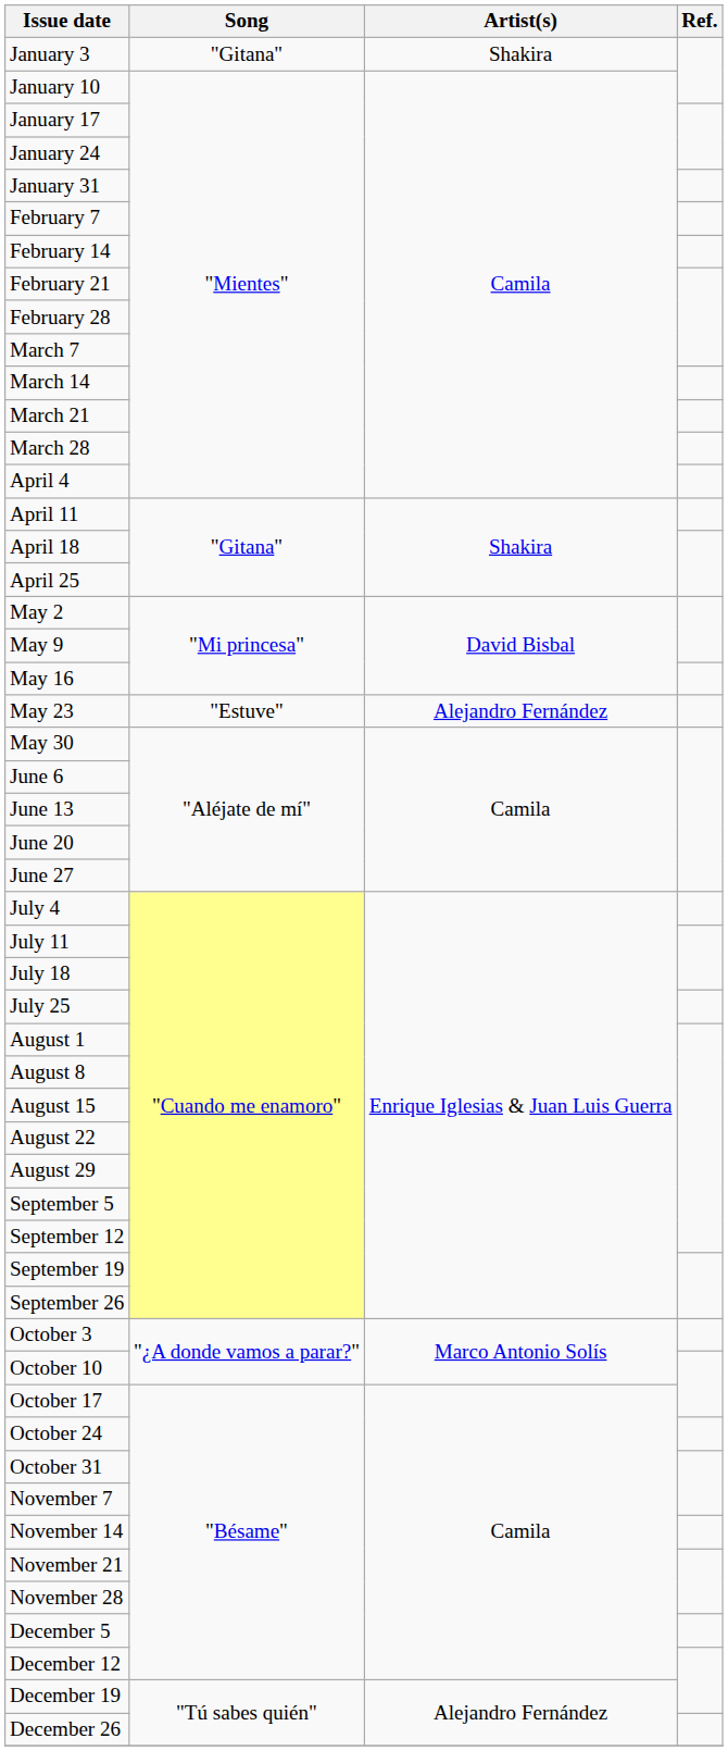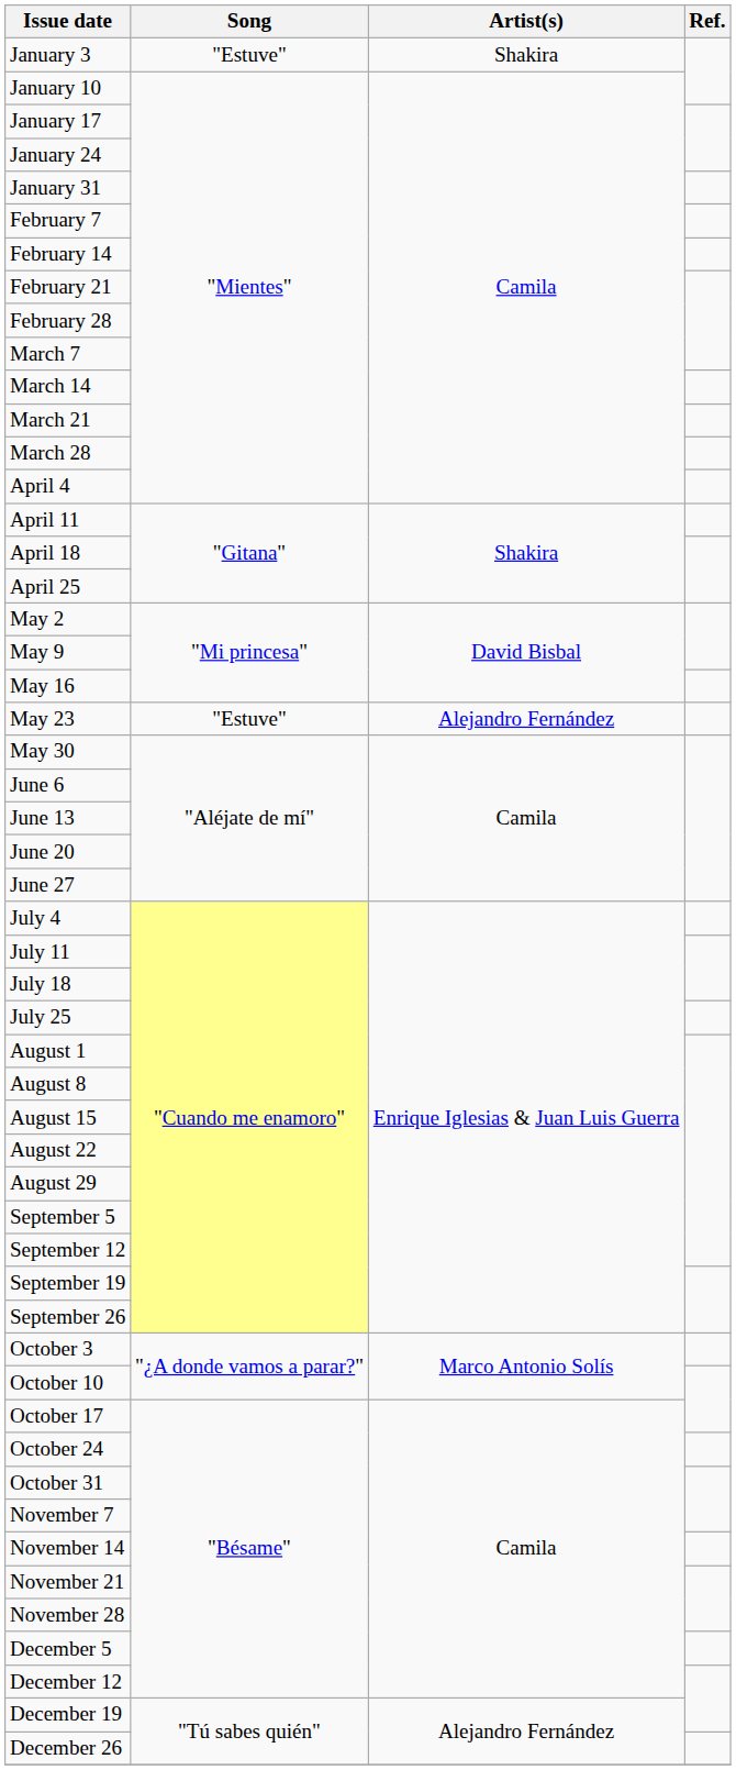January 3 | Song: "Gitana" -> "Estuve"
